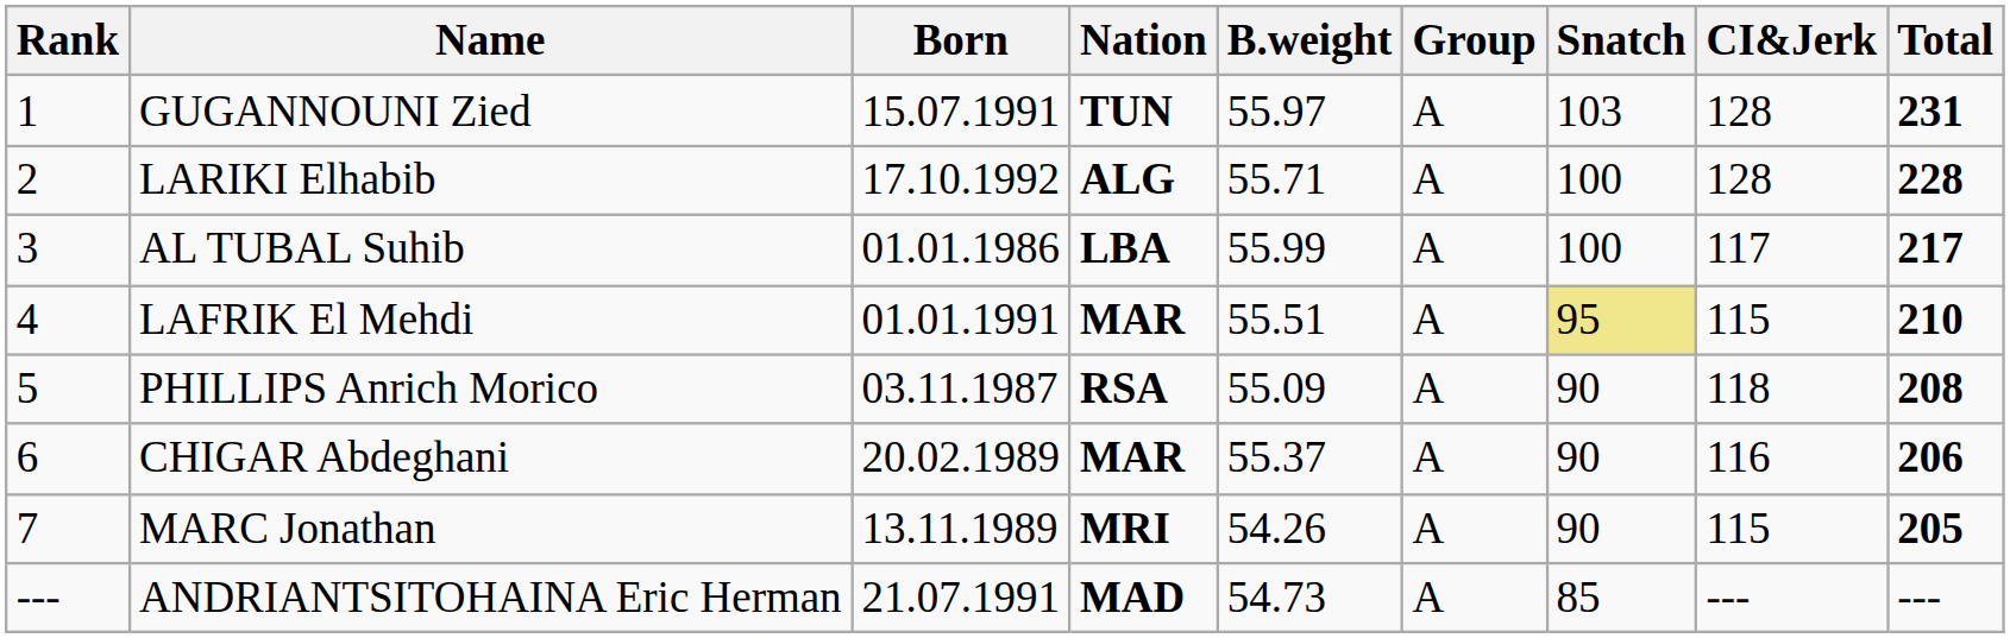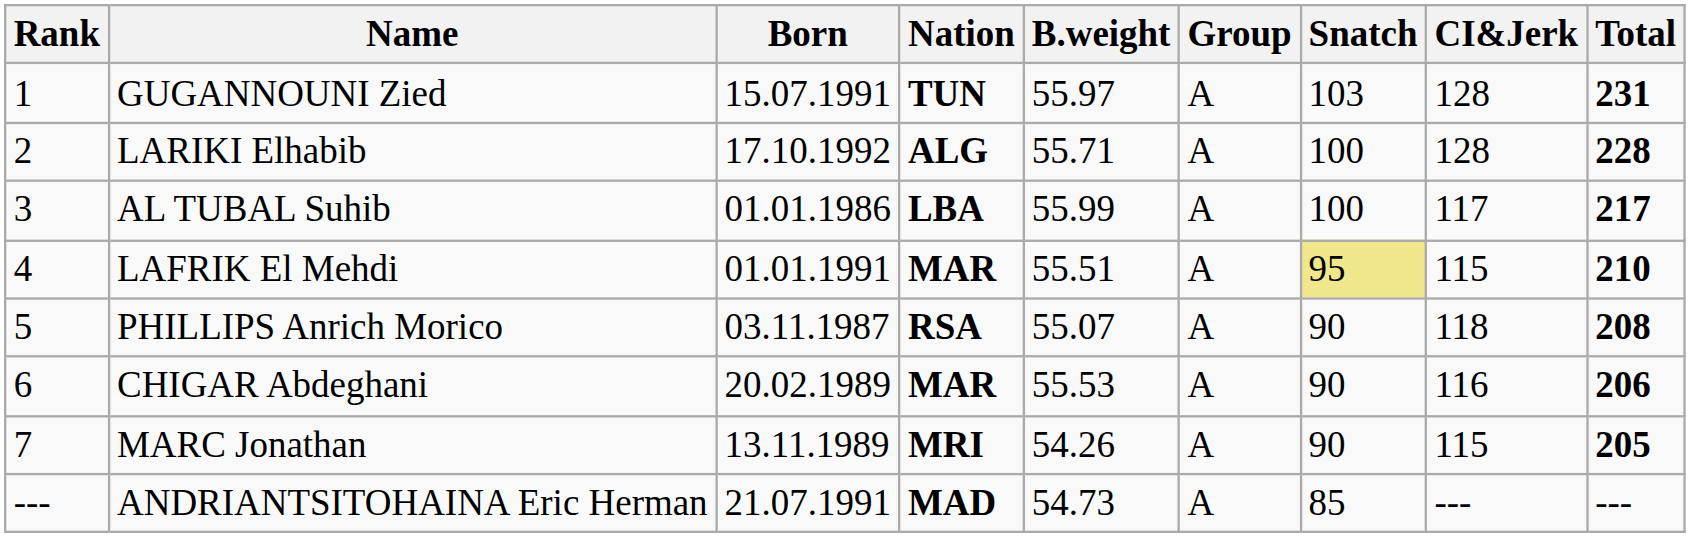PHILLIPS Anrich Morico | B.weight: 55.09 -> 55.07
CHIGAR Abdeghani | B.weight: 55.37 -> 55.53
